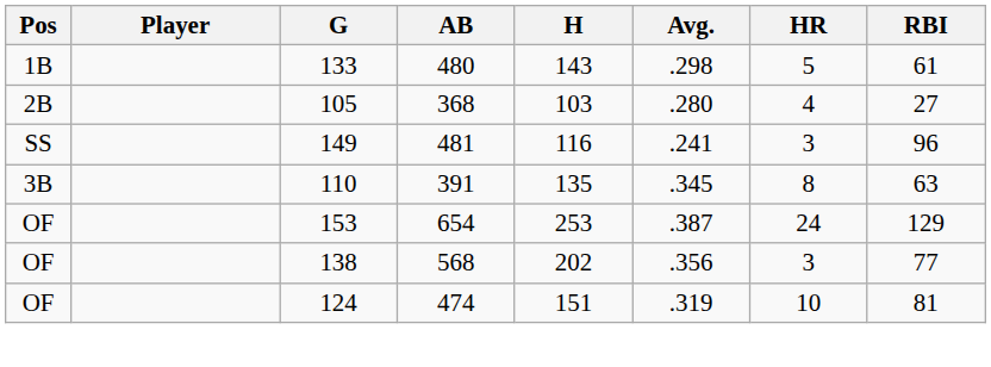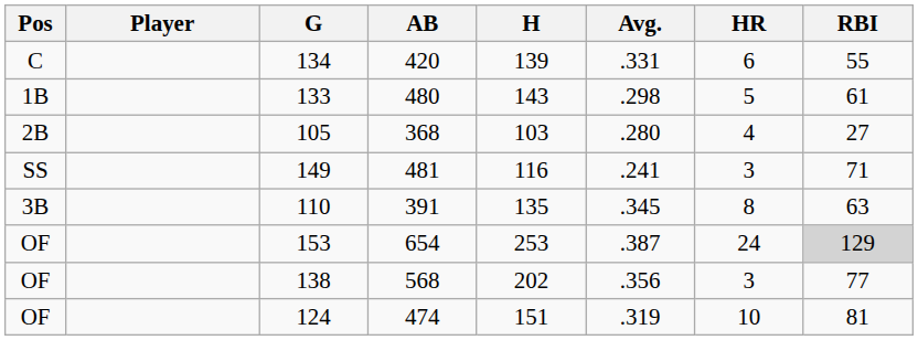+ row: C | 134 | 420 | 139 | .331 | 6 | 55
149 | RBI: 96 -> 71
153 | RBI: no background -> lightgrey background
